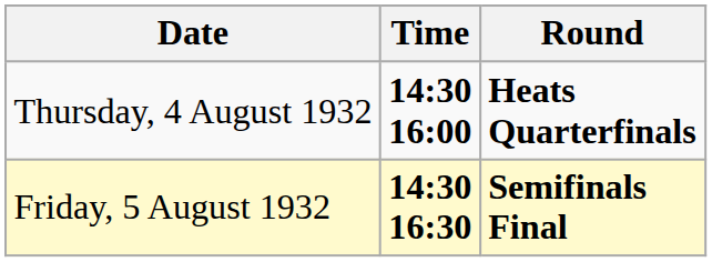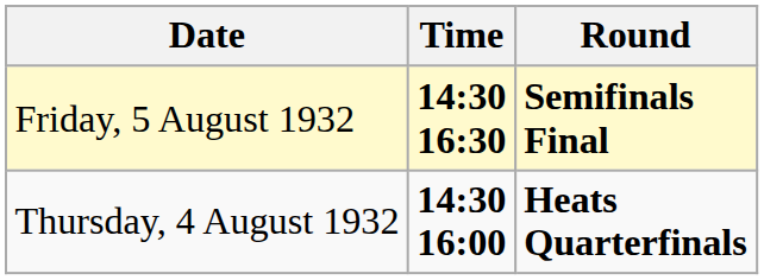rows swapped: Thursday, 4 August 1932 <-> Friday, 5 August 1932
